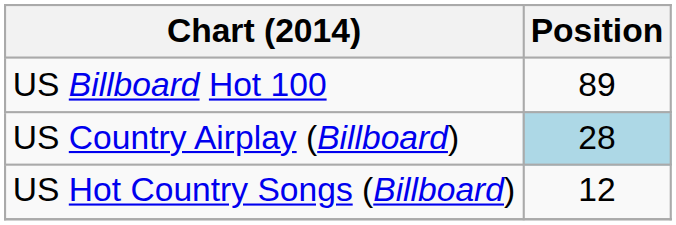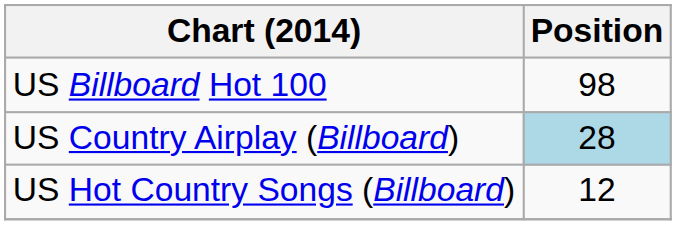US Billboard Hot 100 | Position: 89 -> 98
